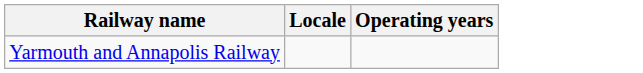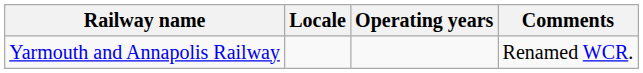+ column: Comments | Renamed WCR.
